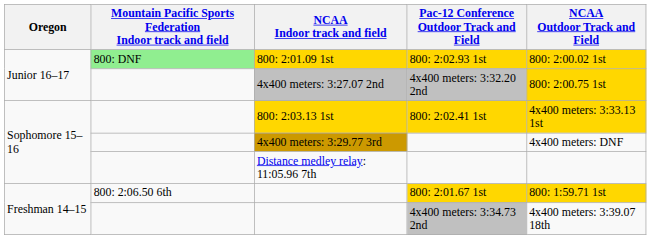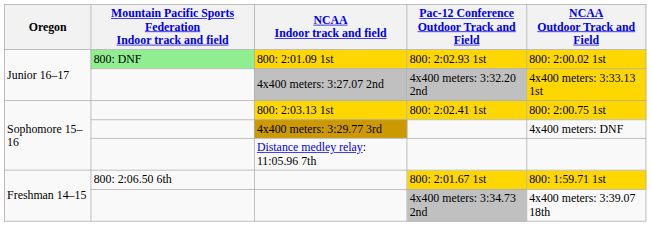4x400 meters: 3:27.07 2nd | NCAA Outdoor Track and Field: 800: 2:00.75 1st -> 4x400 meters: 3:33.13 1st
800: 2:03.13 1st | NCAA Outdoor Track and Field: 4x400 meters: 3:33.13 1st -> 800: 2:00.75 1st
